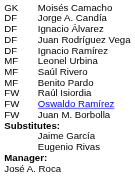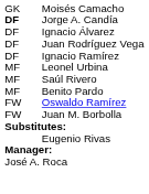Jorge A. Candía | column 1: normal -> bold
- row: FW | Raúl Isiordia
- row: Jaime García
